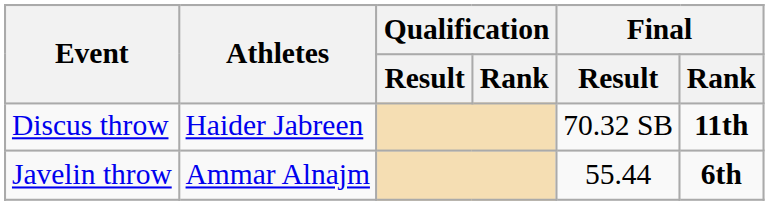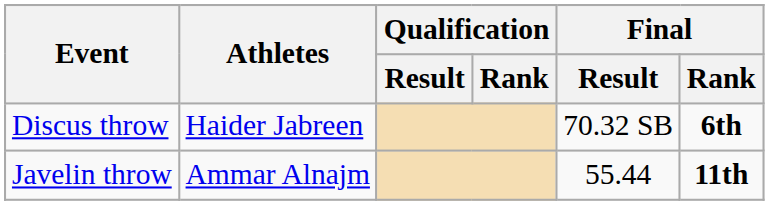Discus throw | Final / Rank: 11th -> 6th
Javelin throw | Final / Rank: 6th -> 11th
